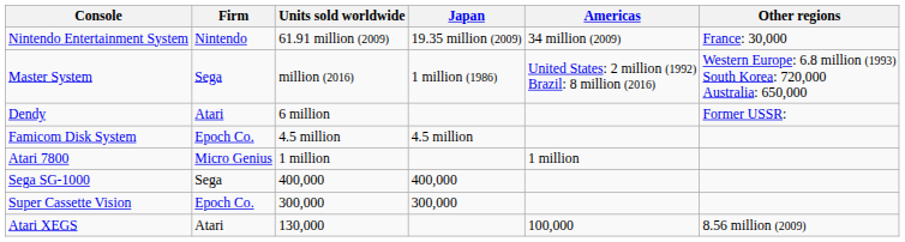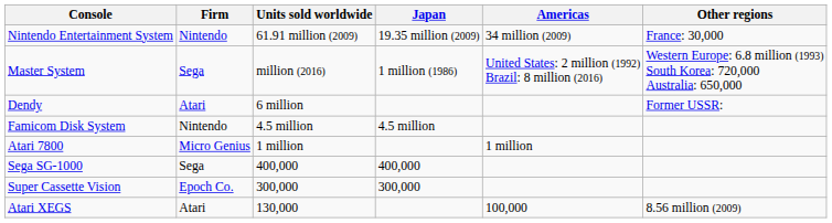Famicom Disk System | Firm: Epoch Co. -> Nintendo
